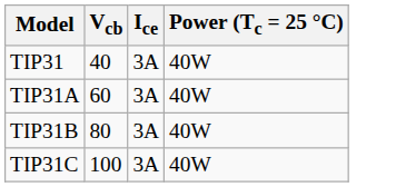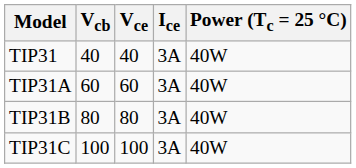+ column: Vce | 40 | 60 | 80 | 100
